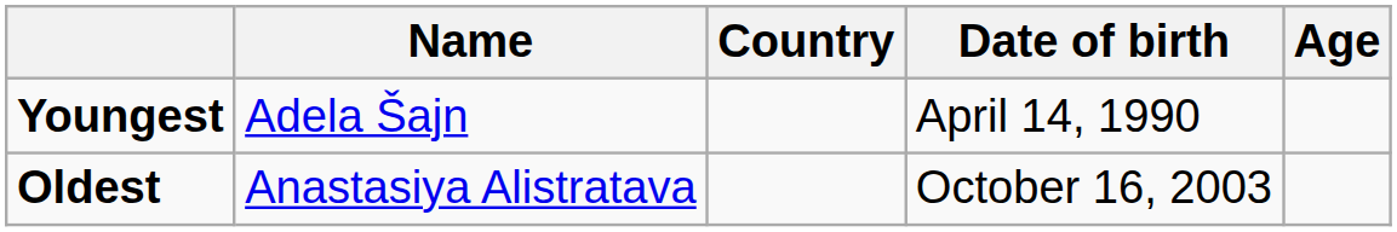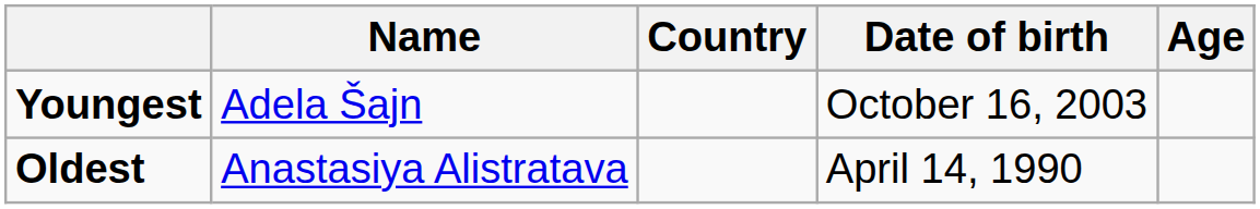Youngest | Date of birth: April 14, 1990 -> October 16, 2003
Oldest | Date of birth: October 16, 2003 -> April 14, 1990
